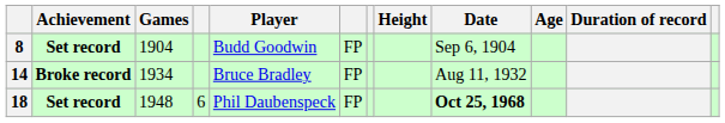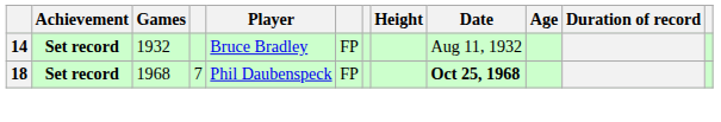- row: 8 | Set record | 1904 | Budd Goodwin | FP | Sep 6, 1904
14 | Achievement: Broke record -> Set record
14 | Games: 1934 -> 1932
18 | Games: 1948 -> 1968
18 | column 4: 6 -> 7
